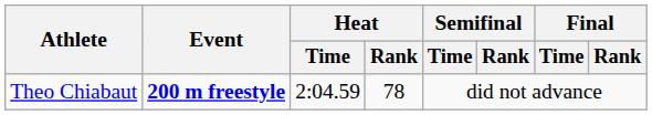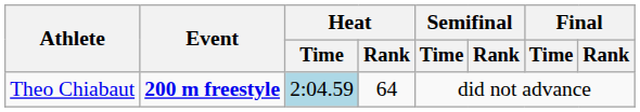Theo Chiabaut | Heat / Time: no background -> lightblue background
Theo Chiabaut | Heat / Rank: 78 -> 64
